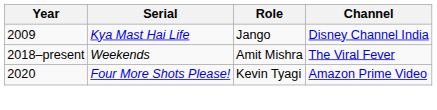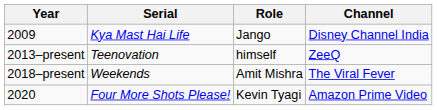+ row: 2013–present | Teenovation | himself | ZeeQ
